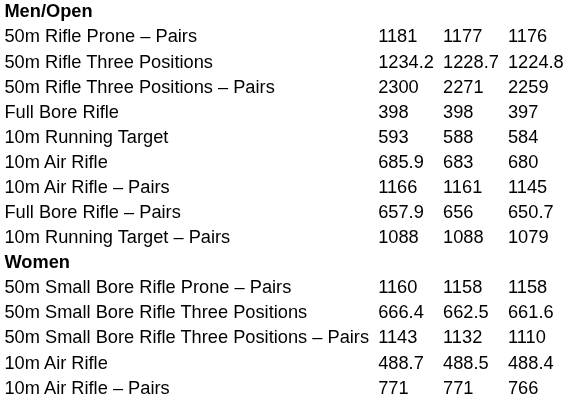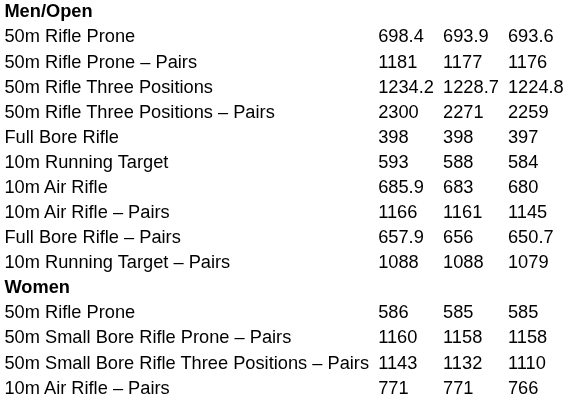+ row: 50m Rifle Prone | 698.4 | 693.9 | 693.6
+ row: 50m Rifle Prone | 586 | 585 | 585
- row: 50m Small Bore Rifle Three Positions | 666.4 | 662.5 | 661.6
- row: 10m Air Rifle | 488.7 | 488.5 | 488.4
